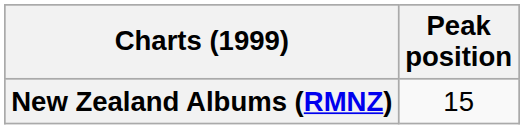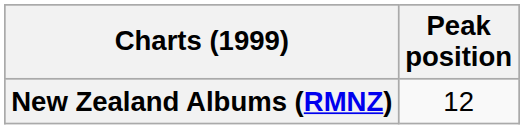New Zealand Albums (RMNZ) | Peak position: 15 -> 12
